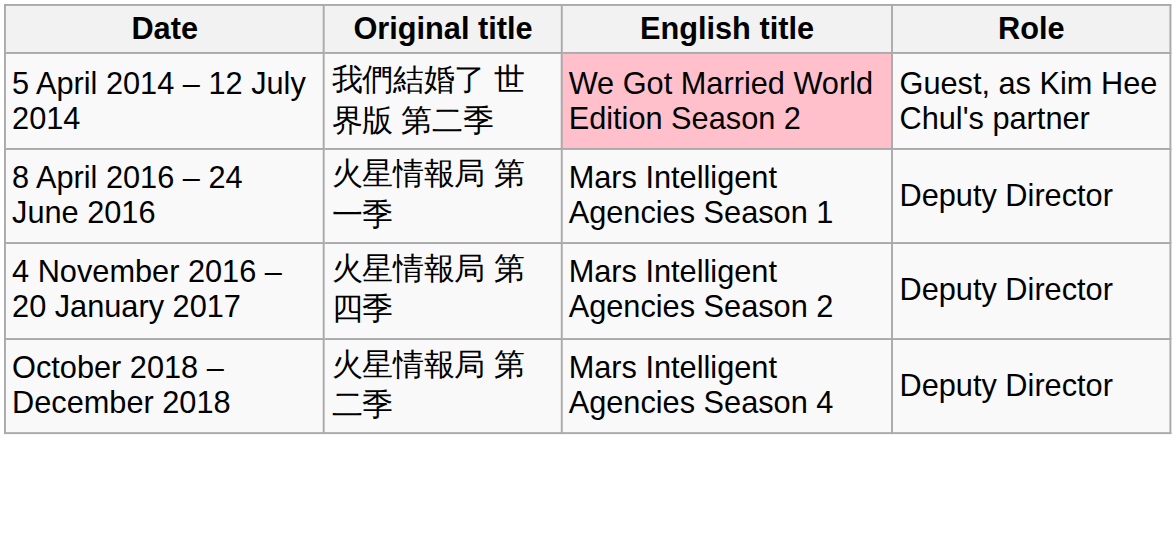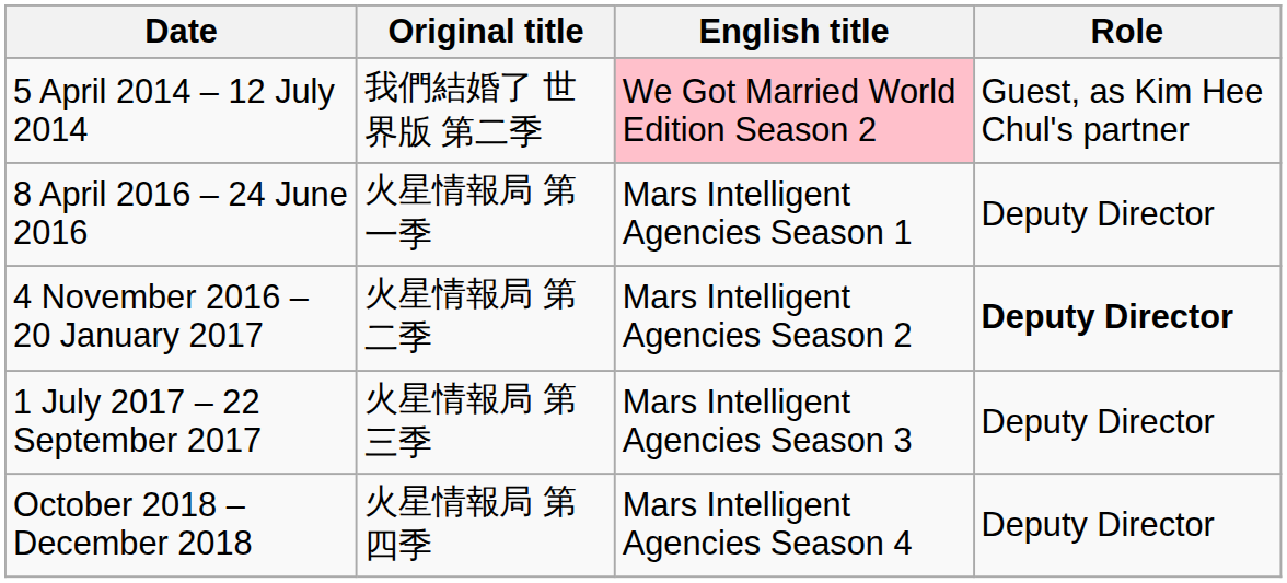4 November 2016 – 20 January 2017 | Original title: 火星情報局 第四季 -> 火星情報局 第二季
4 November 2016 – 20 January 2017 | Role: normal -> bold
+ row: 1 July 2017 – 22 September 2017 | 火星情報局 第三季 | Mars Intelligent Agencies Season 3 | Deputy Director
October 2018 – December 2018 | Original title: 火星情報局 第二季 -> 火星情報局 第四季
